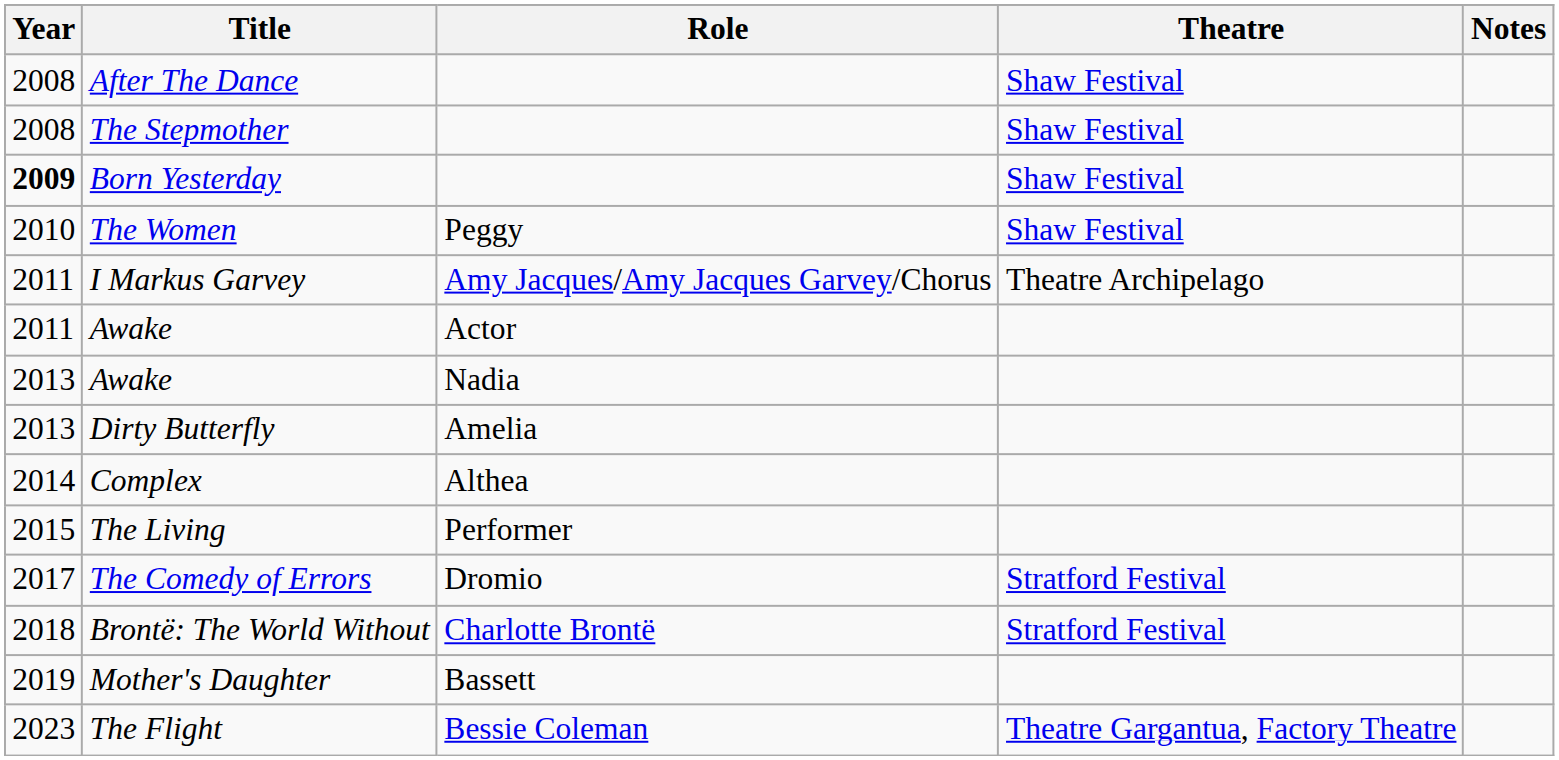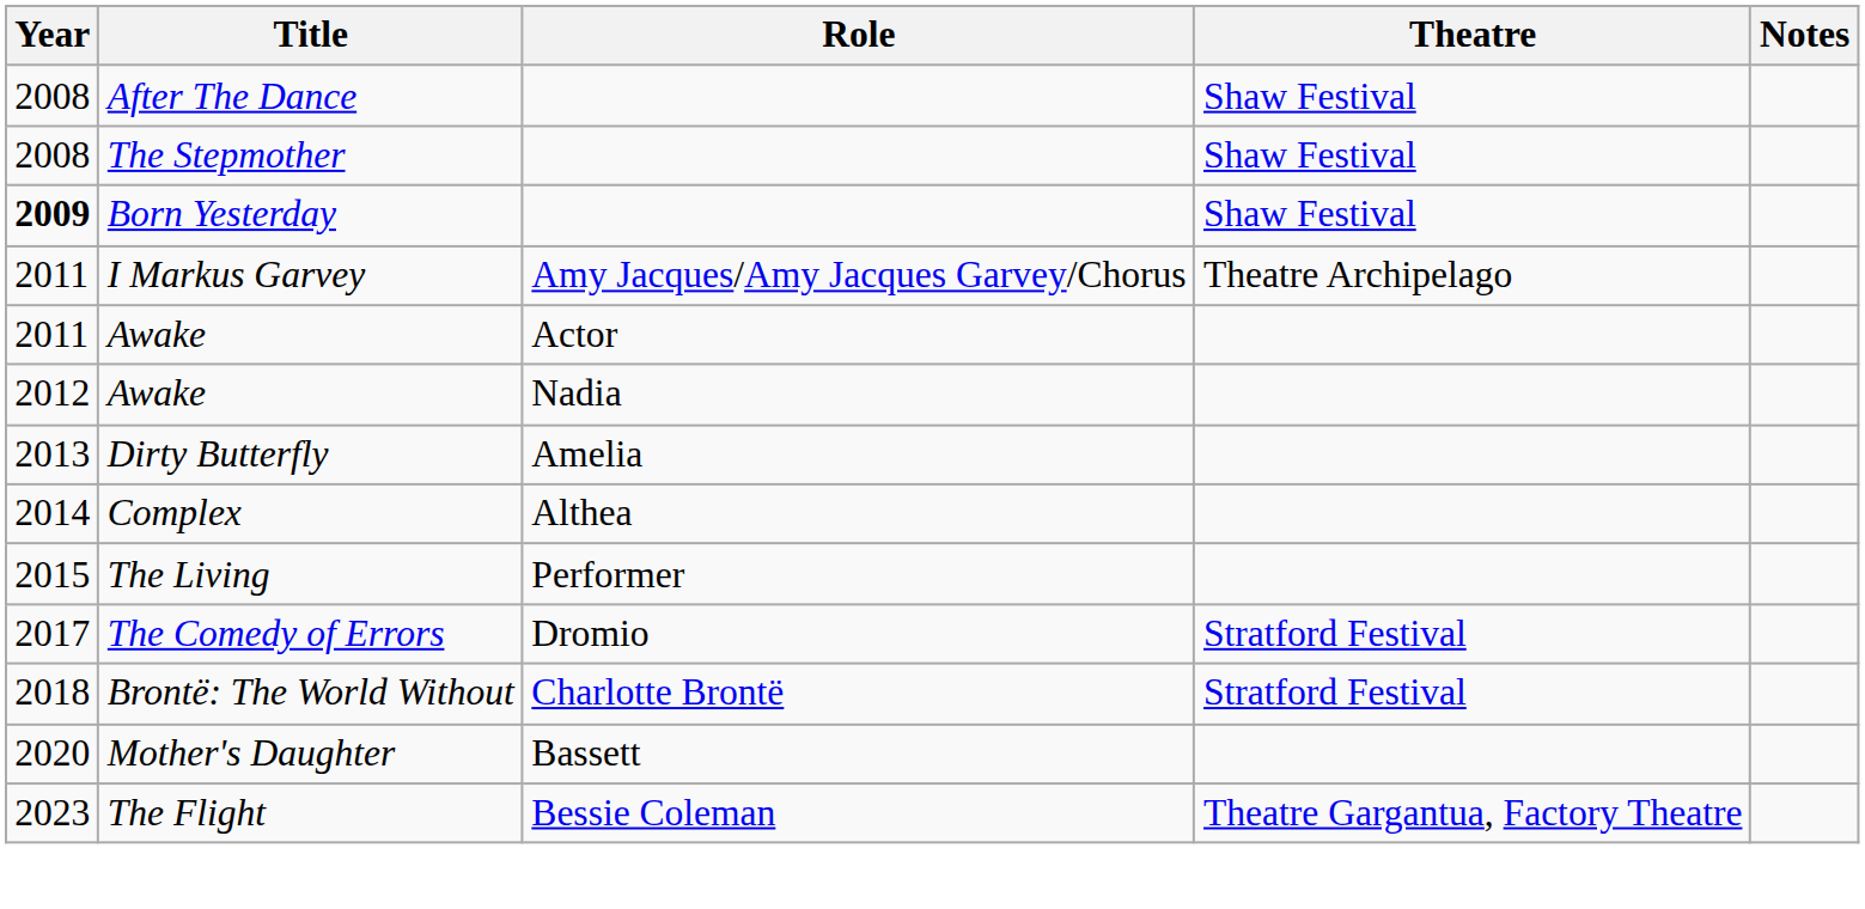- row: 2010 | The Women | Peggy | Shaw Festival
Awake / Nadia | Year: 2013 -> 2012
Mother's Daughter | Year: 2019 -> 2020
